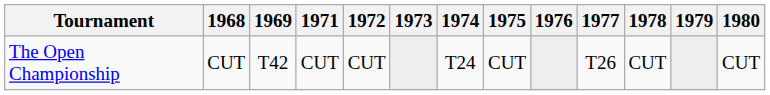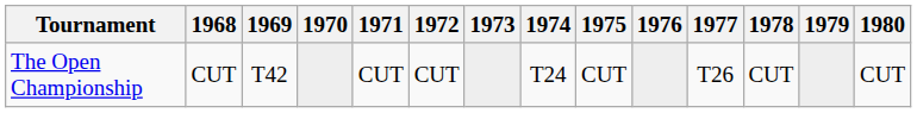+ column: 1970
